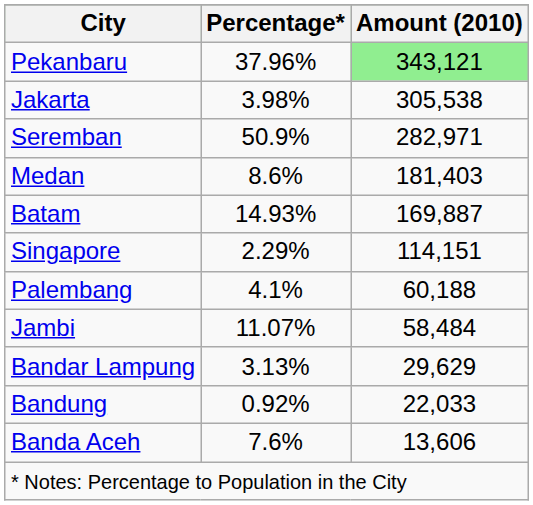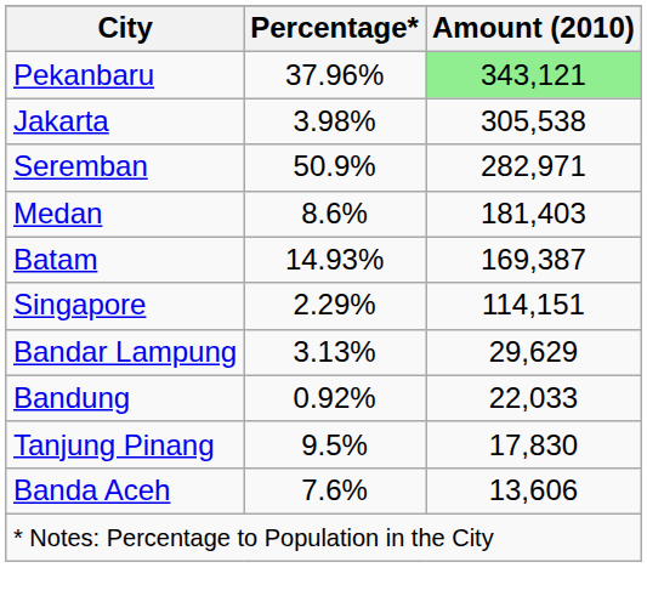Batam | Amount (2010): 169,887 -> 169,387
- row: Palembang | 4.1% | 60,188
- row: Jambi | 11.07% | 58,484
+ row: Tanjung Pinang | 9.5% | 17,830
